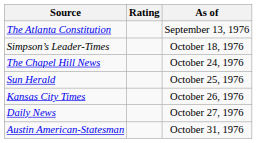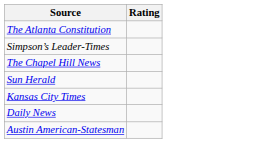- column: As of | September 13, 1976 | October 18, 1976 | October 24, 1976 | October 25, 1976 | October 26, 1976 | October 27, 1976 | October 31, 1976
